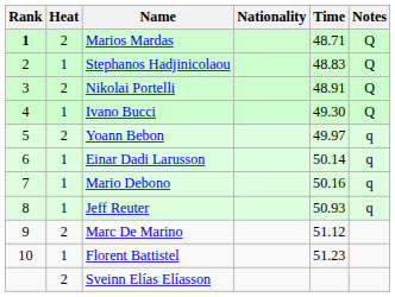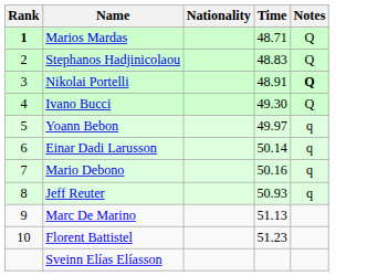- column: Heat | 2 | 1 | 2 | 1 | 2 | 1 | 1 | 1 | 2 | 1 | 2
Nikolai Portelli | Notes: normal -> bold
Marc De Marino | Time: 51.12 -> 51.13
